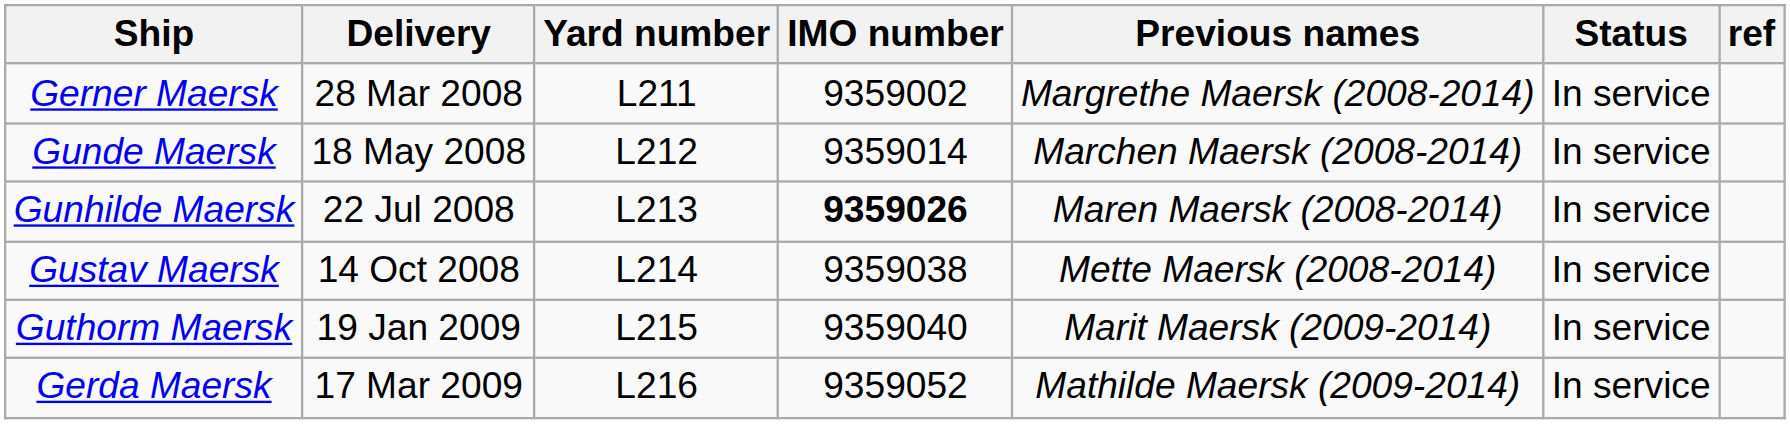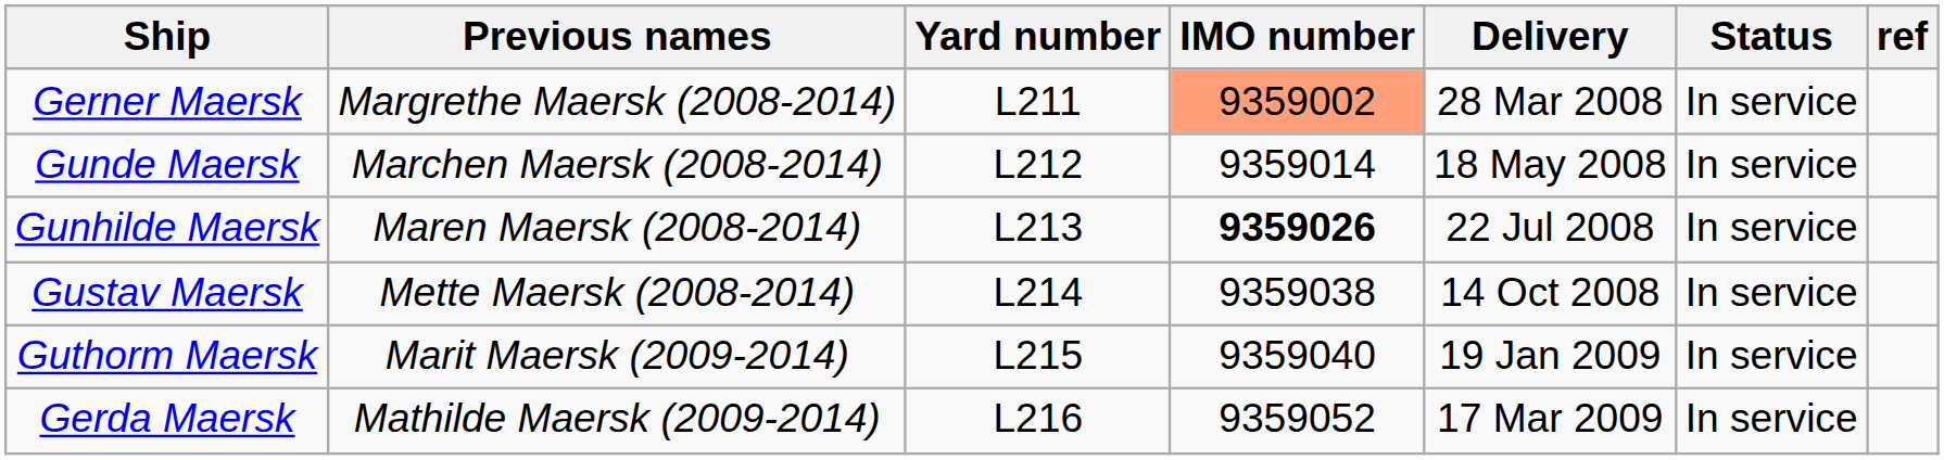columns swapped: Previous names <-> Delivery
Gerner Maersk | IMO number: no background -> lightsalmon background
